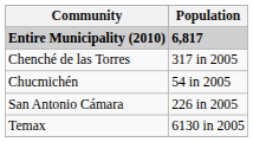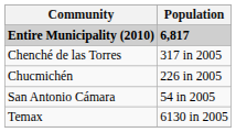Chucmichén | Population: 54 in 2005 -> 226 in 2005
San Antonio Cámara | Population: 226 in 2005 -> 54 in 2005
